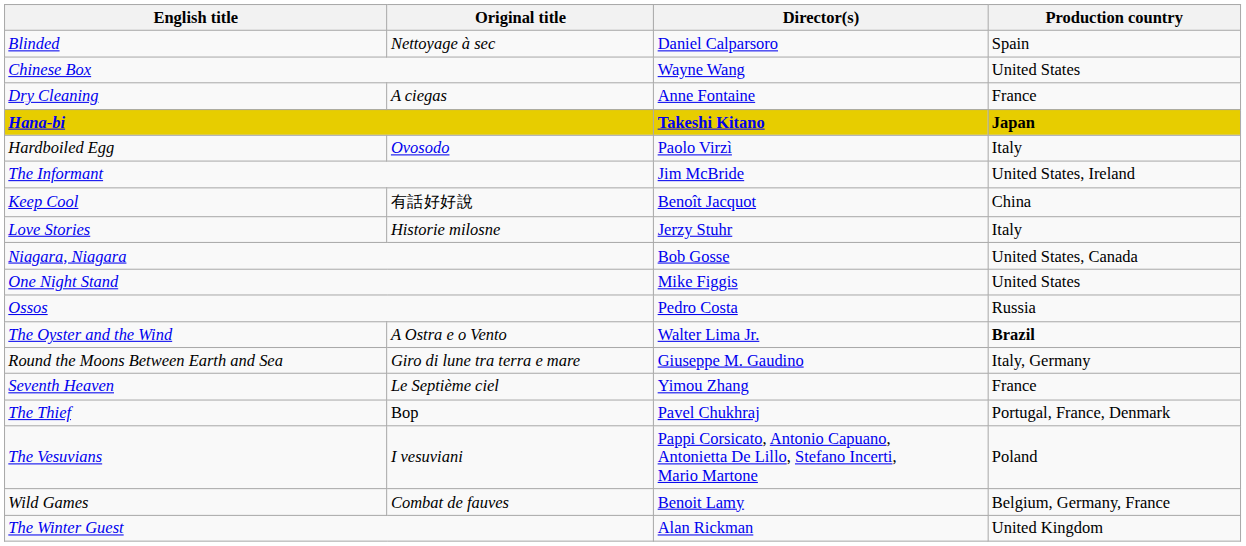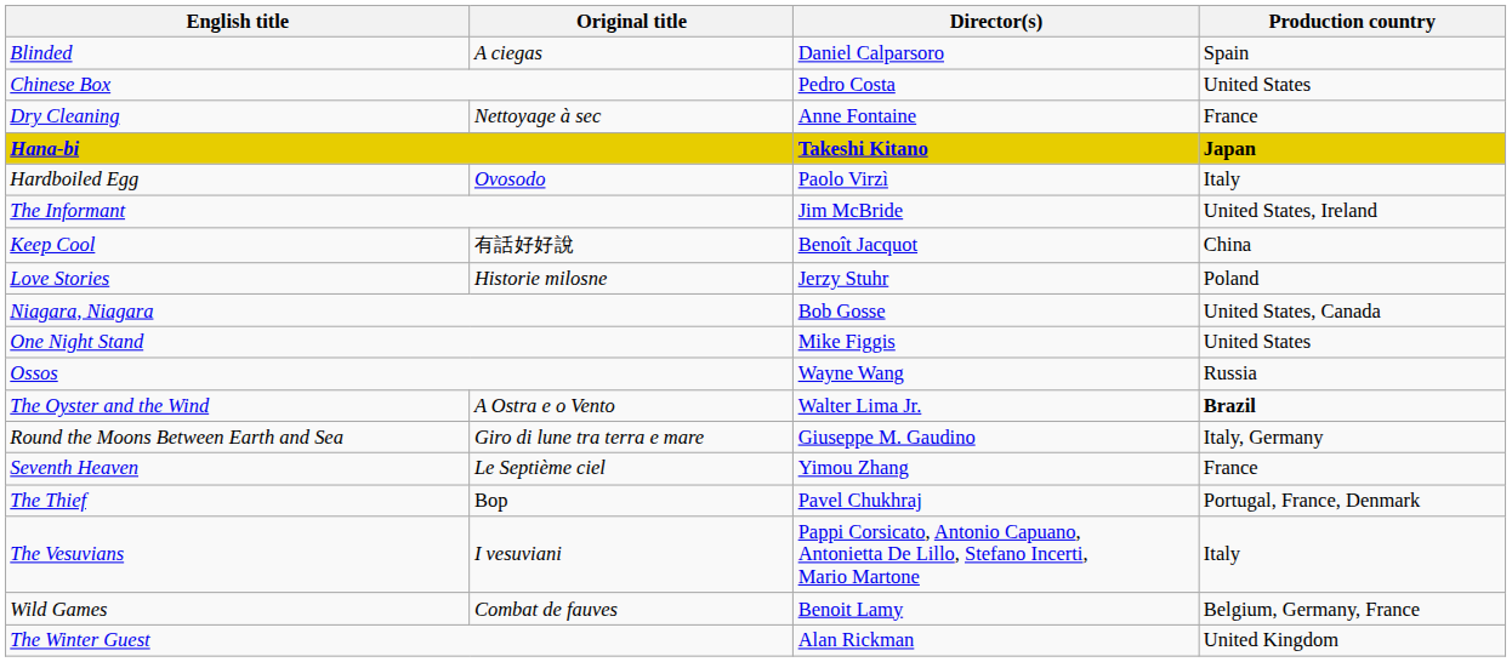Blinded | Original title: Nettoyage à sec -> A ciegas
Chinese Box | Director(s): Wayne Wang -> Pedro Costa
Dry Cleaning | Original title: A ciegas -> Nettoyage à sec
Love Stories | Production country: Italy -> Poland
Ossos | Director(s): Pedro Costa -> Wayne Wang
The Vesuvians | Production country: Poland -> Italy
